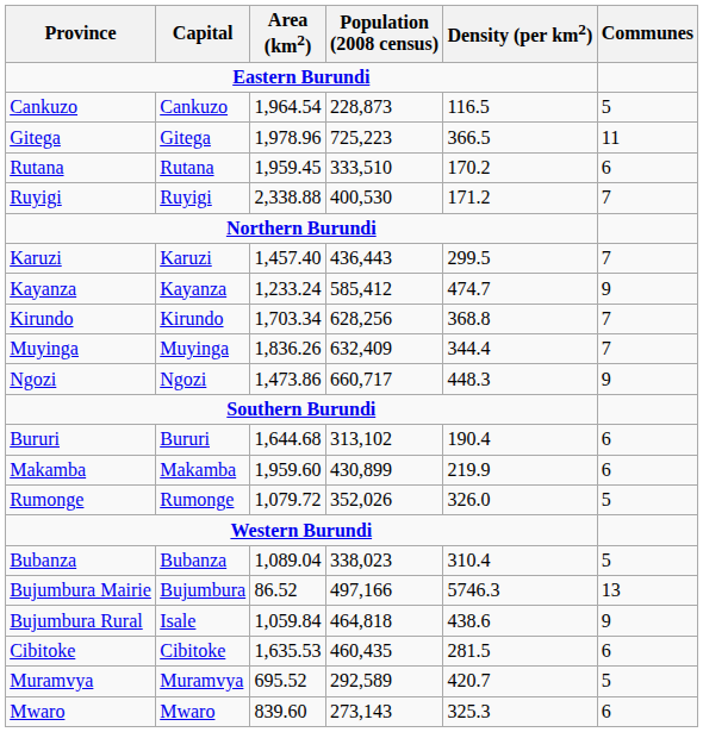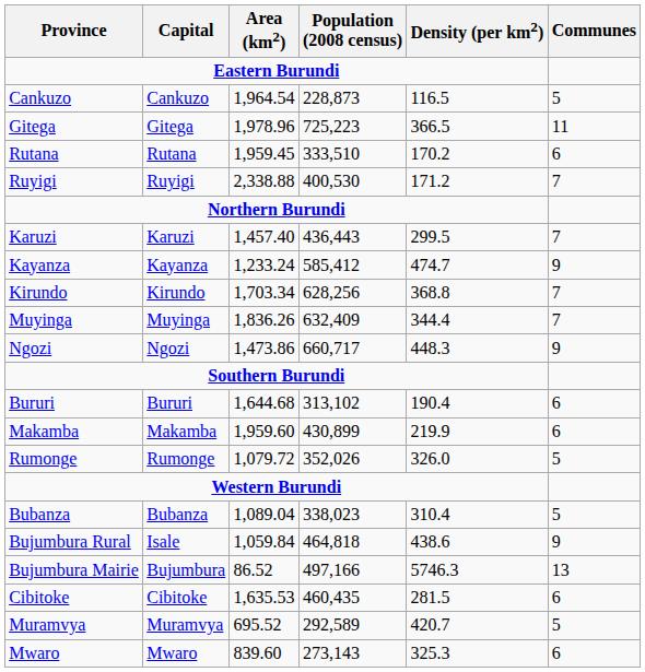rows swapped: Bujumbura Mairie <-> Bujumbura Rural
